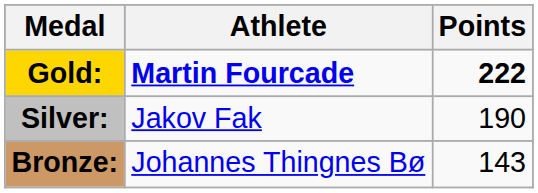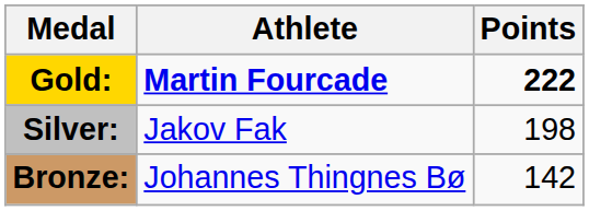Silver: | Points: 190 -> 198
Bronze: | Points: 143 -> 142
